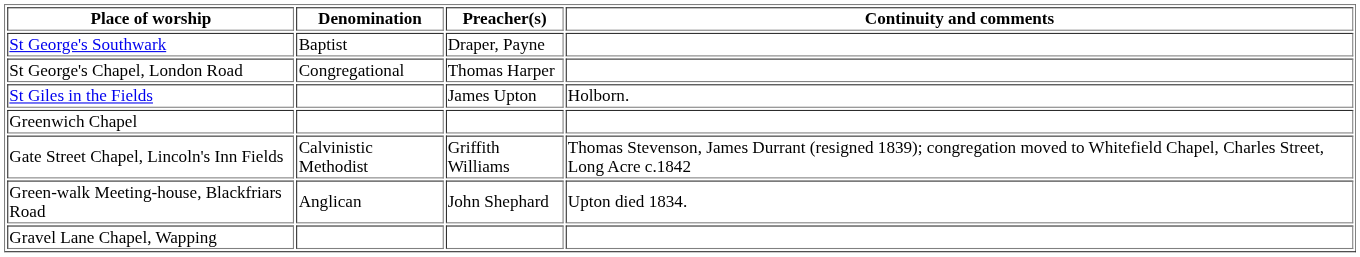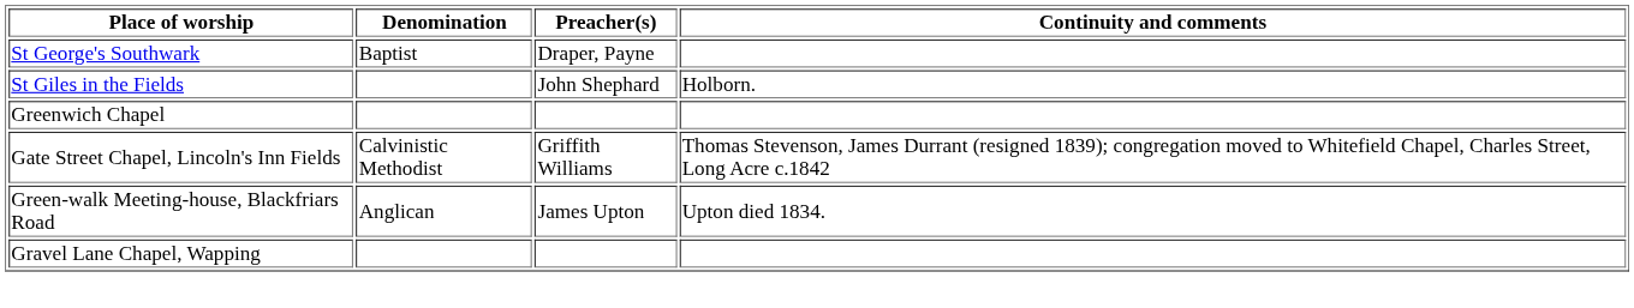- row: St George's Chapel, London Road | Congregational | Thomas Harper
St Giles in the Fields | Preacher(s): James Upton -> John Shephard
Green-walk Meeting-house, Blackfriars Road | Preacher(s): John Shephard -> James Upton
